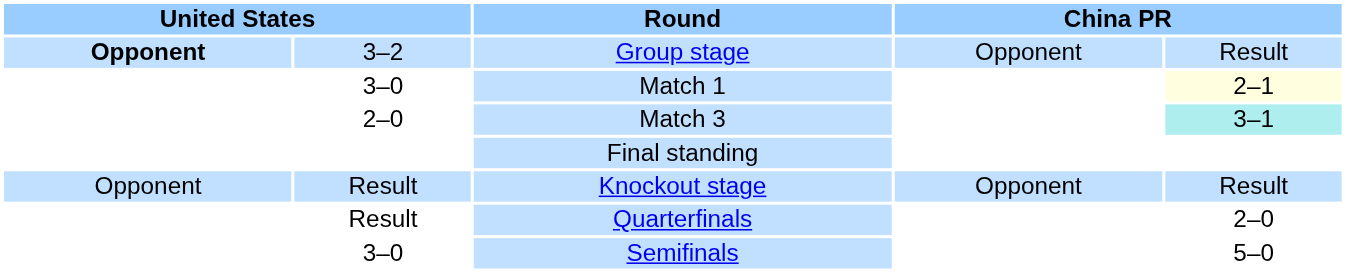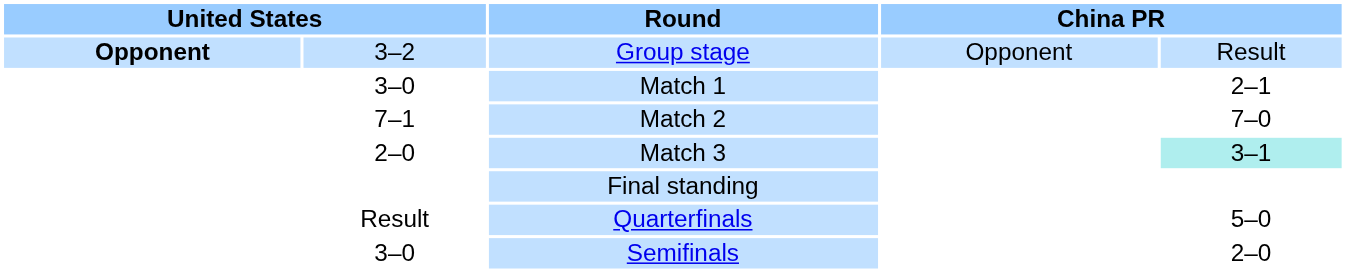Match 1 | column 5: lightyellow background -> no background
+ row: 7–1 | Match 2 | 7–0
- row: Opponent | Result | Knockout stage | Opponent | Result
Quarterfinals | column 5: 2–0 -> 5–0
Semifinals | column 5: 5–0 -> 2–0
